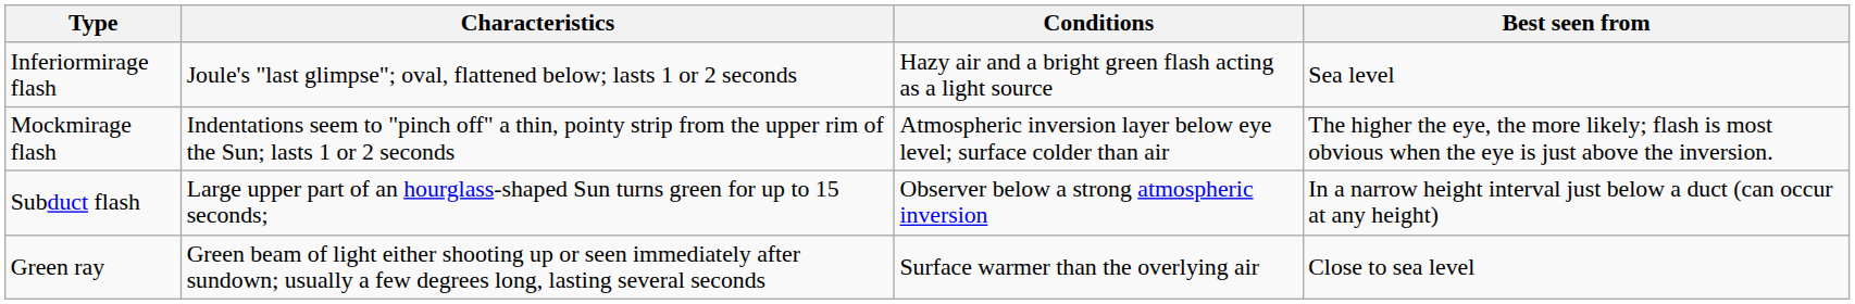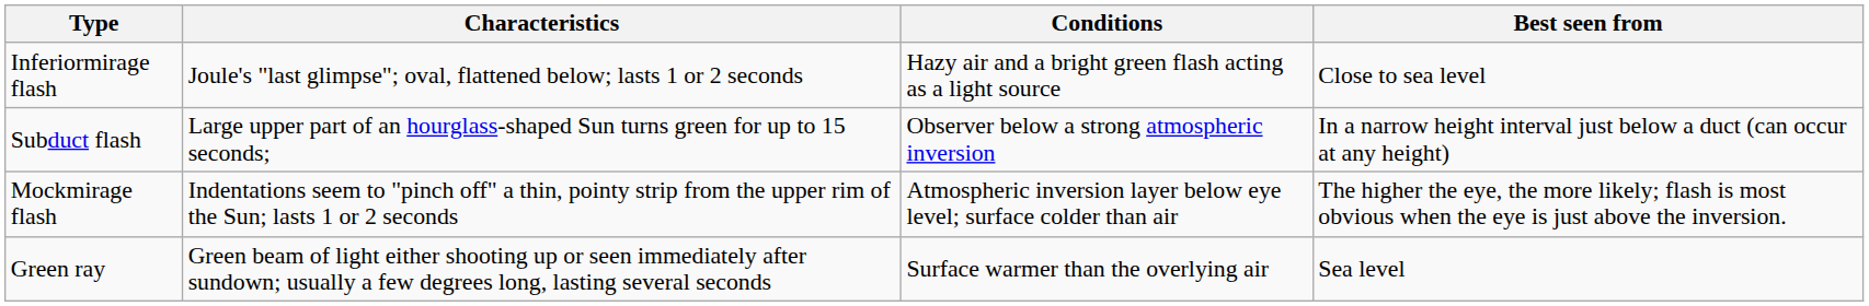Inferiormirage flash | Best seen from: Sea level -> Close to sea level
rows swapped: Mockmirage flash <-> Subduct flash
Green ray | Best seen from: Close to sea level -> Sea level
